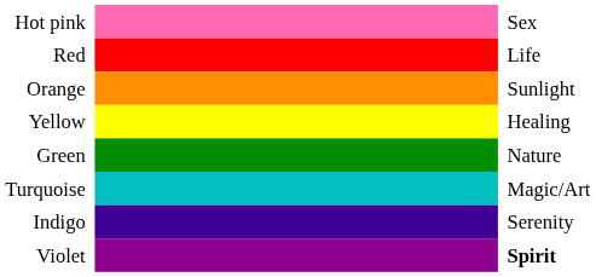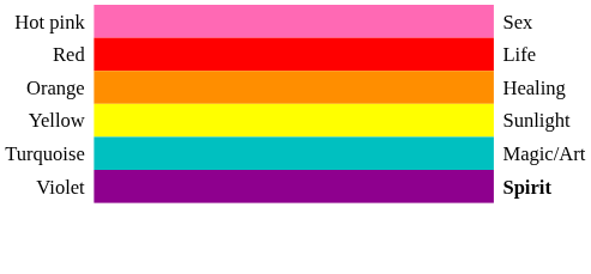Orange | column 3: Sunlight -> Healing
Yellow | column 3: Healing -> Sunlight
- row: Green | Nature
- row: Indigo | Serenity
